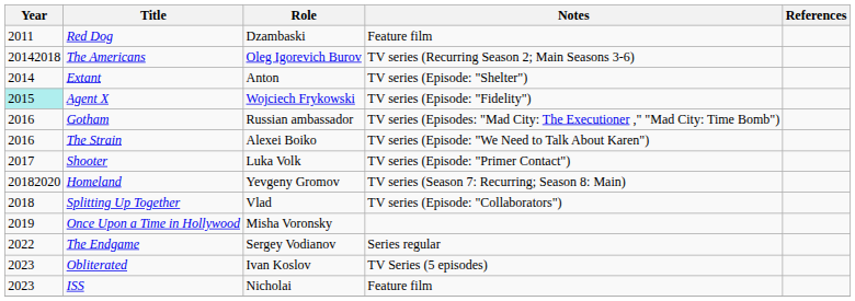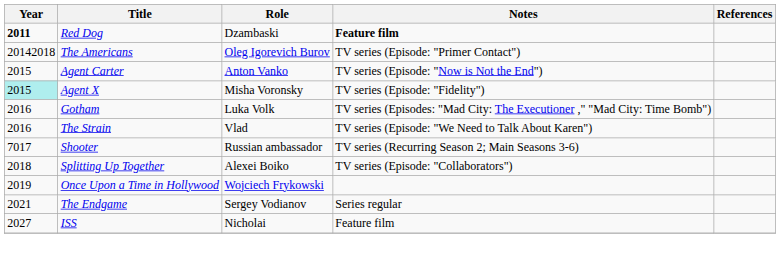Red Dog | Year: normal -> bold
Red Dog | Notes: normal -> bold
The Americans | Notes: TV series (Recurring Season 2; Main Seasons 3-6) -> TV series (Episode: "Primer Contact")
- row: 2014 | Extant | Anton | TV series (Episode: "Shelter")
+ row: 2015 | Agent Carter | Anton Vanko | TV series (Episode: "Now is Not the End")
Agent X | Role: Wojciech Frykowski -> Misha Voronsky
Gotham | Role: Russian ambassador -> Luka Volk
The Strain | Role: Alexei Boiko -> Vlad
Shooter | Year: 2017 -> 7017
Shooter | Role: Luka Volk -> Russian ambassador
Shooter | Notes: TV series (Episode: "Primer Contact") -> TV series (Recurring Season 2; Main Seasons 3-6)
- row: 20182020 | Homeland | Yevgeny Gromov | TV series (Season 7: Recurring; Season 8: Main)
Splitting Up Together | Role: Vlad -> Alexei Boiko
Once Upon a Time in Hollywood | Role: Misha Voronsky -> Wojciech Frykowski
The Endgame | Year: 2022 -> 2021
- row: 2023 | Obliterated | Ivan Koslov | TV Series (5 episodes)
ISS | Year: 2023 -> 2027
